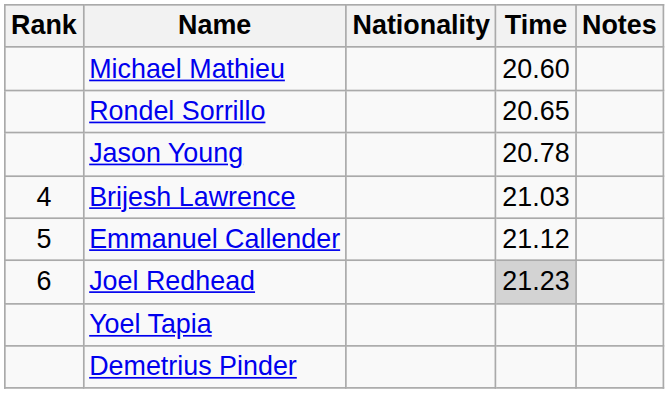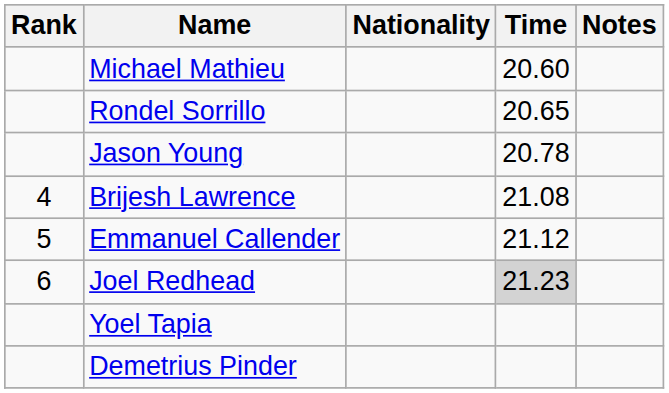Brijesh Lawrence | Time: 21.03 -> 21.08
